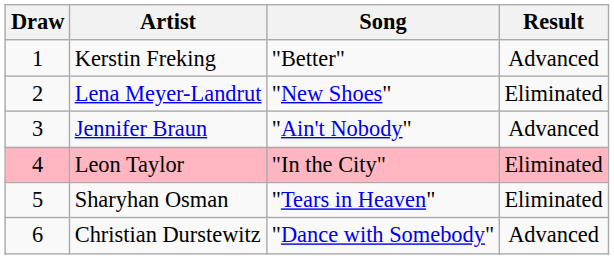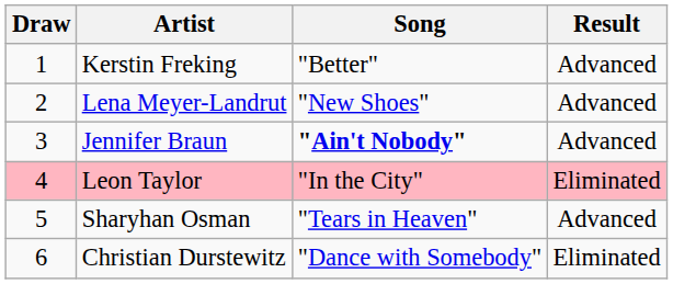Lena Meyer-Landrut | Result: Eliminated -> Advanced
Jennifer Braun | Song: normal -> bold
Sharyhan Osman | Result: Eliminated -> Advanced
Christian Durstewitz | Result: Advanced -> Eliminated
